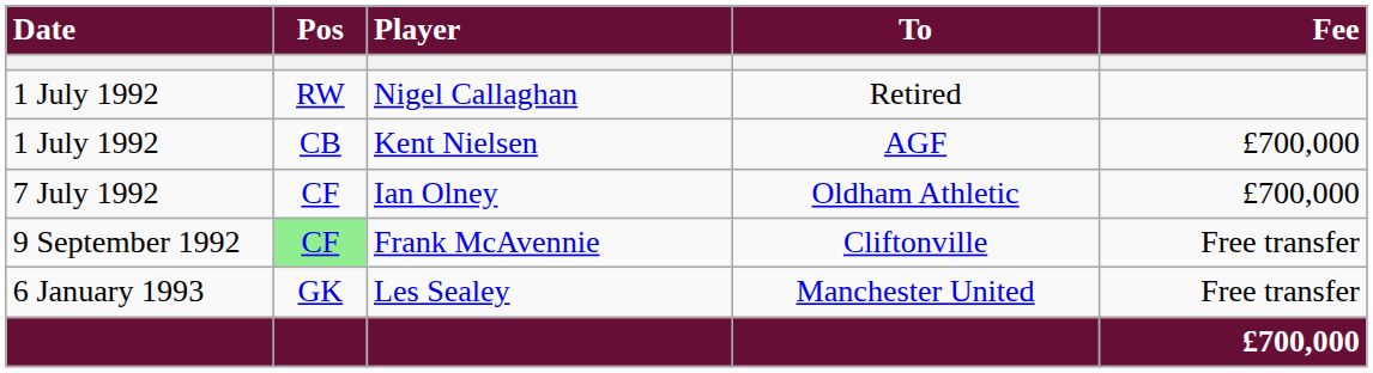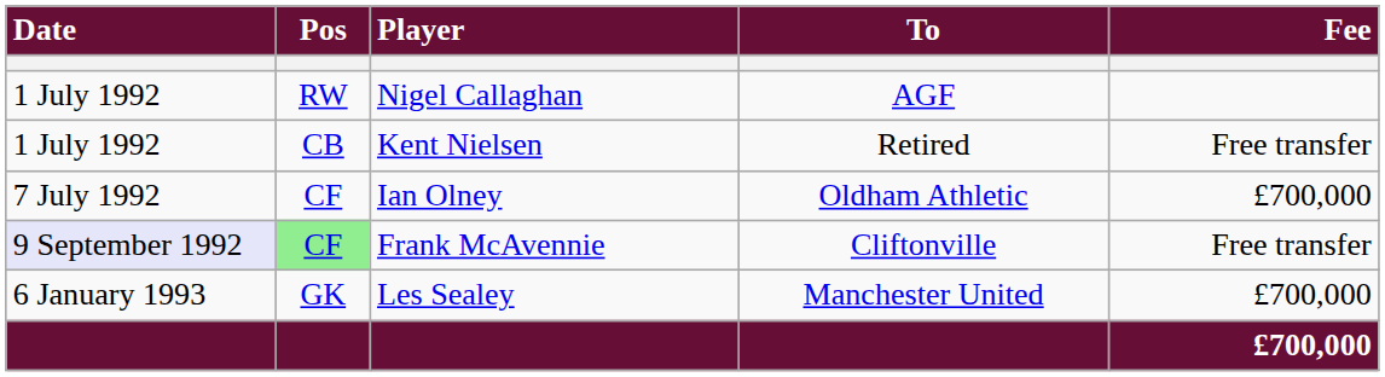Nigel Callaghan | To: Retired -> AGF
Kent Nielsen | To: AGF -> Retired
Kent Nielsen | Fee: £700,000 -> Free transfer
Frank McAvennie | Date: no background -> lavender background
Les Sealey | Fee: Free transfer -> £700,000
